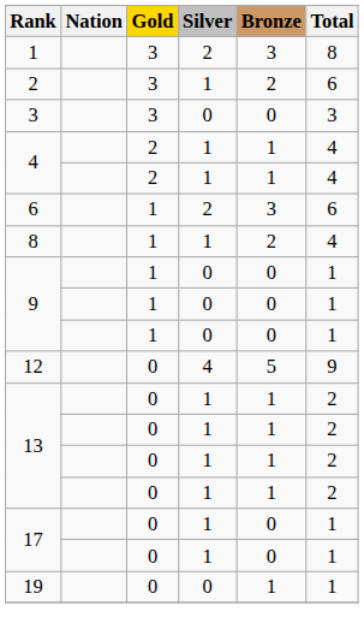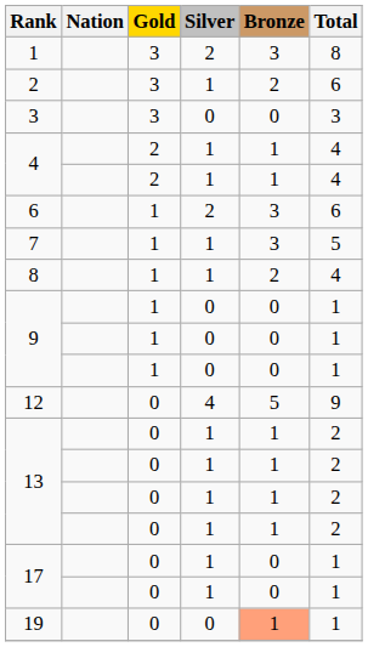+ row: 7 | 1 | 1 | 3 | 5
19 | Bronze: no background -> lightsalmon background
